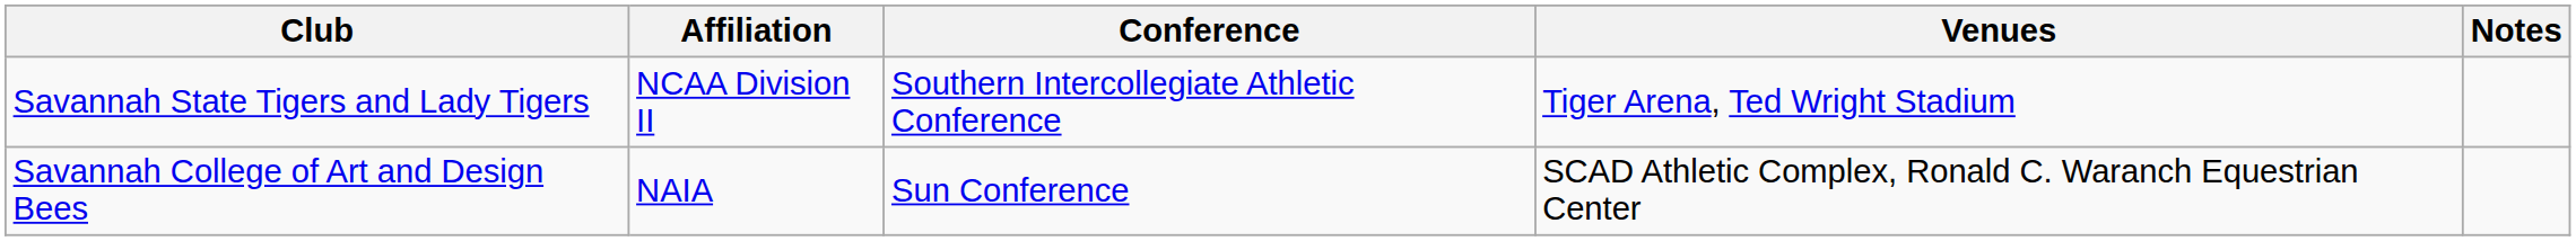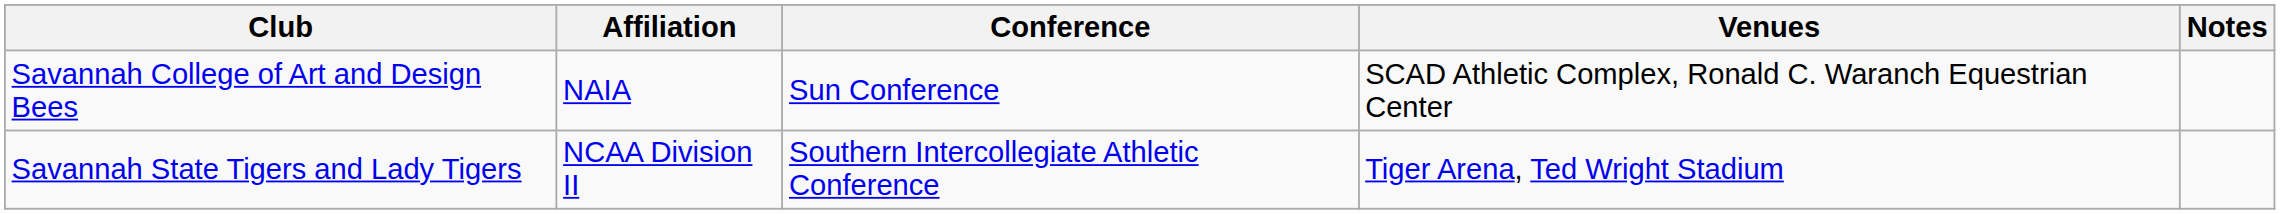rows swapped: Savannah College of Art and Design Bees <-> Savannah State Tigers and Lady Tigers
